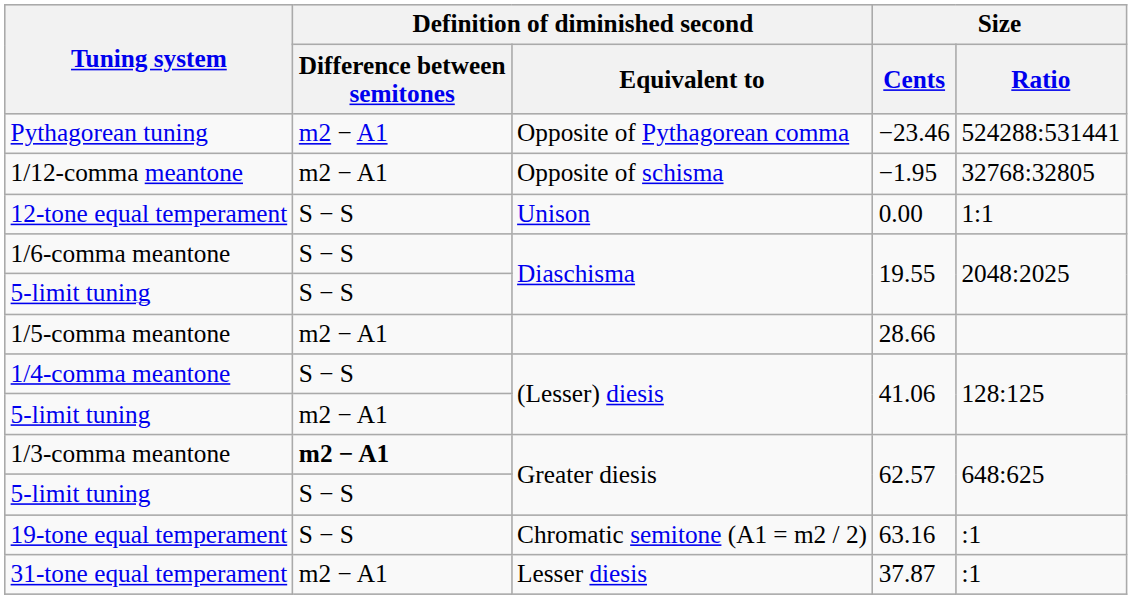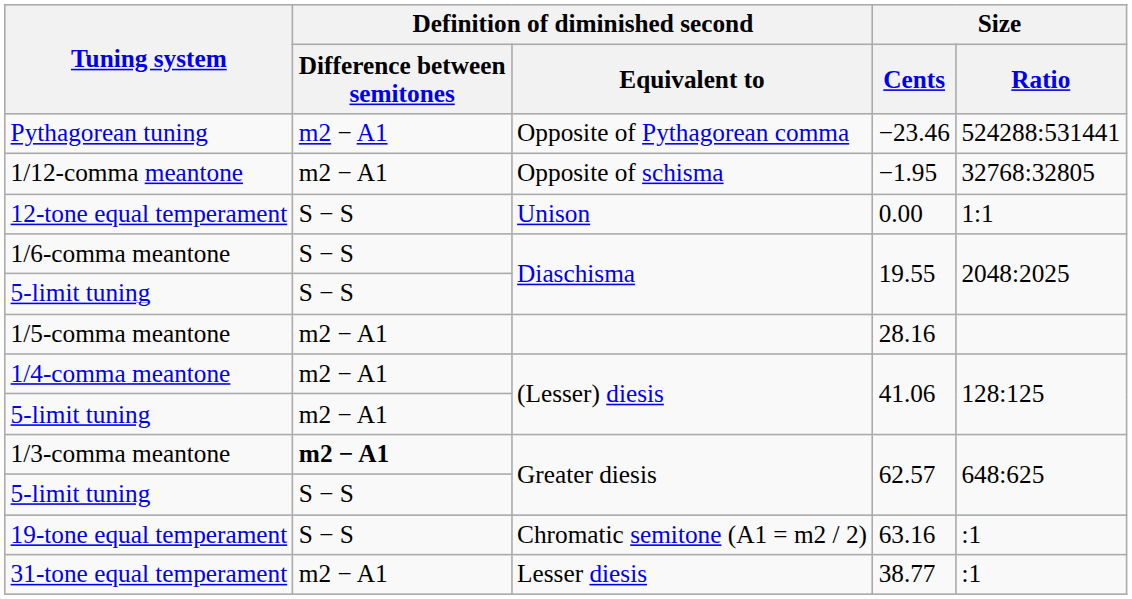1/5-comma meantone | Size / Cents: 28.66 -> 28.16
1/4-comma meantone | column 2: S − S -> m2 − A1
31-tone equal temperament | Size / Cents: 37.87 -> 38.77
